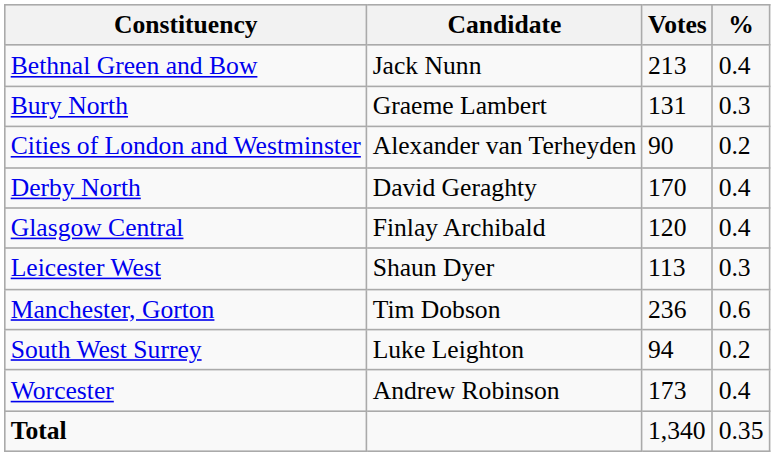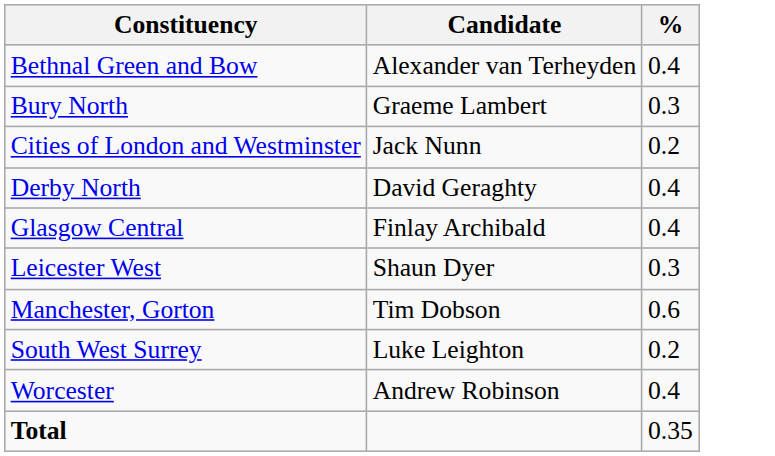- column: Votes | 213 | 131 | 90 | 170 | 120 | 113 | 236 | 94 | 173 | 1,340
Bethnal Green and Bow | Candidate: Jack Nunn -> Alexander van Terheyden
Cities of London and Westminster | Candidate: Alexander van Terheyden -> Jack Nunn
